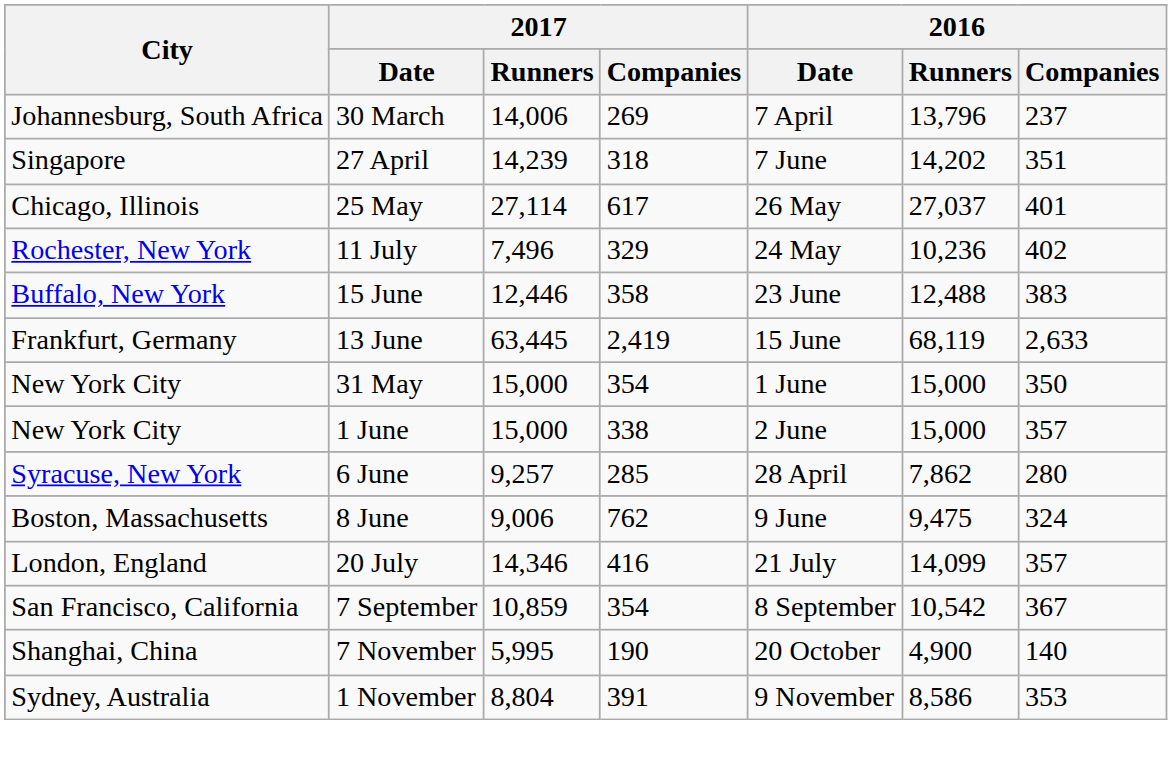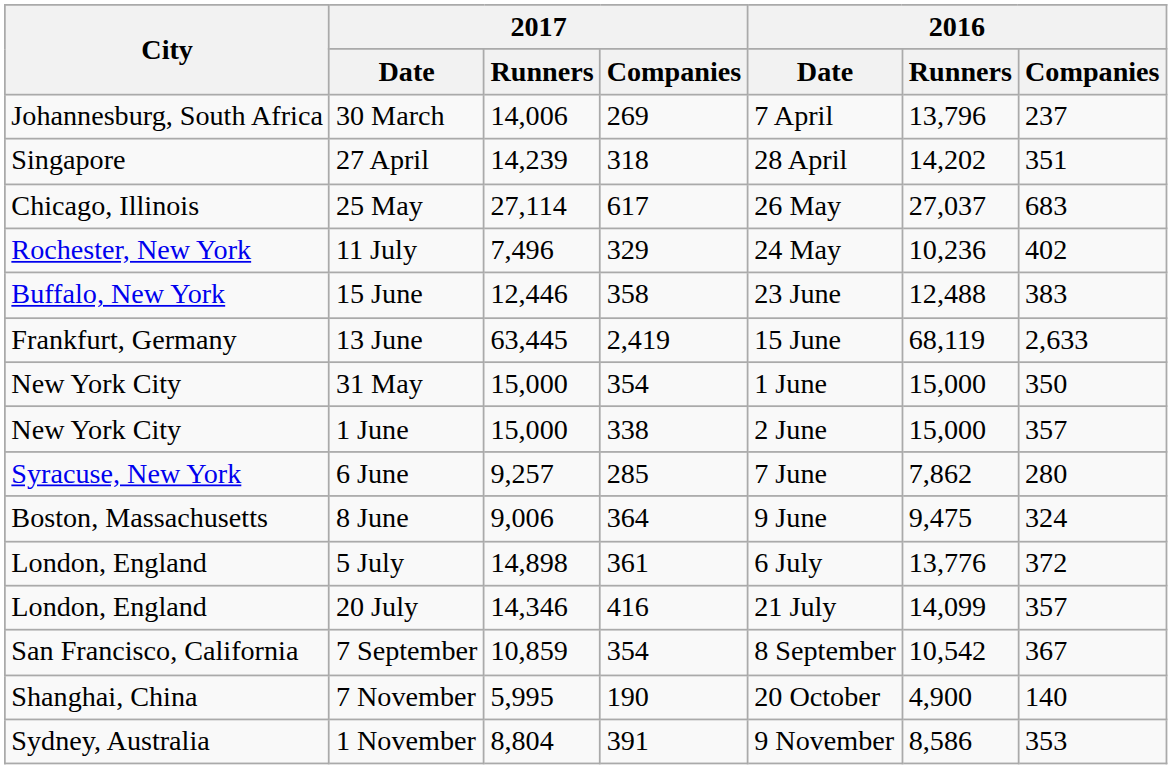27 April | 2016 / Date: 7 June -> 28 April
25 May | 2016 / Companies: 401 -> 683
6 June | 2016 / Date: 28 April -> 7 June
8 June | 2017 / Companies: 762 -> 364
+ row: London, England | 5 July | 14,898 | 361 | 6 July | 13,776 | 372
